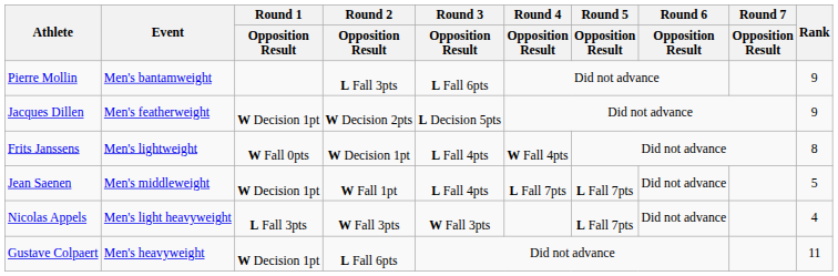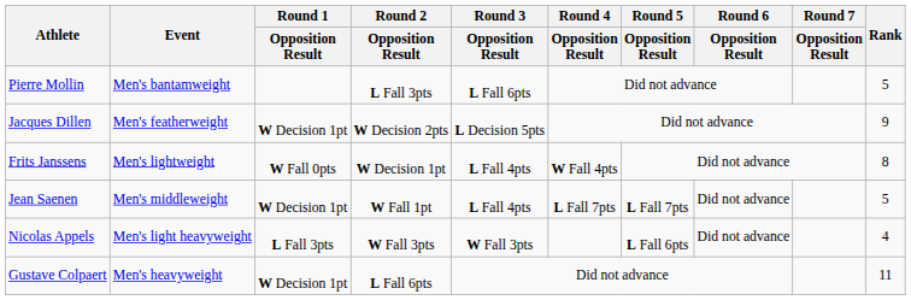Pierre Mollin | Rank: 9 -> 5
Nicolas Appels | Round 5 / Opposition Result: L Fall 7pts -> L Fall 6pts
